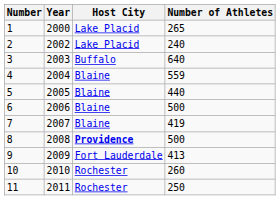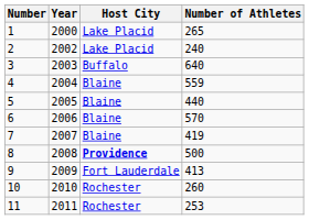6 | Number of Athletes: 500 -> 570
11 | Number of Athletes: 250 -> 253
